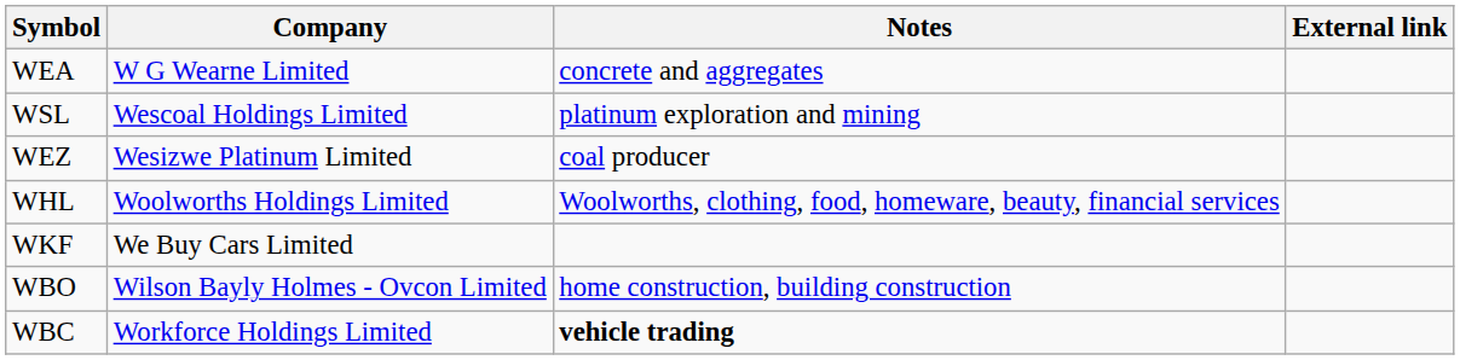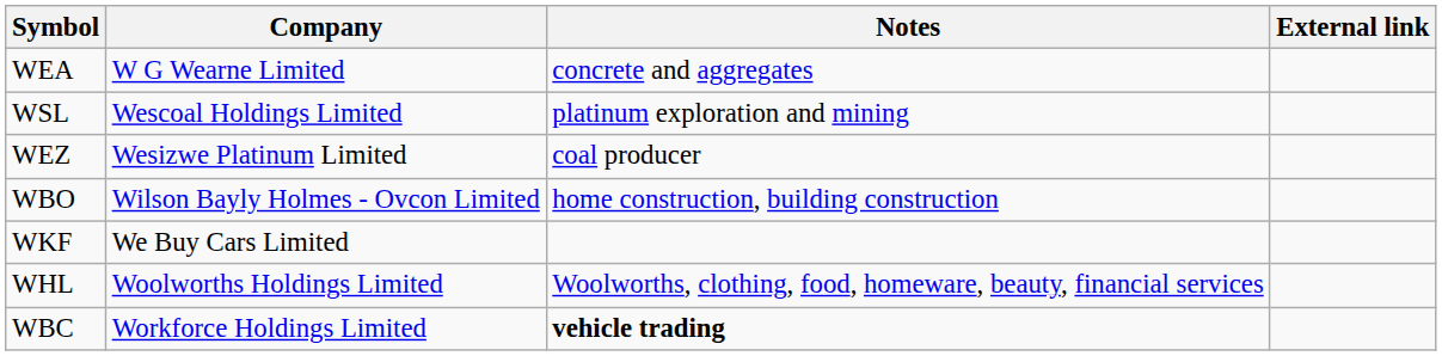rows swapped: WBO <-> WHL
